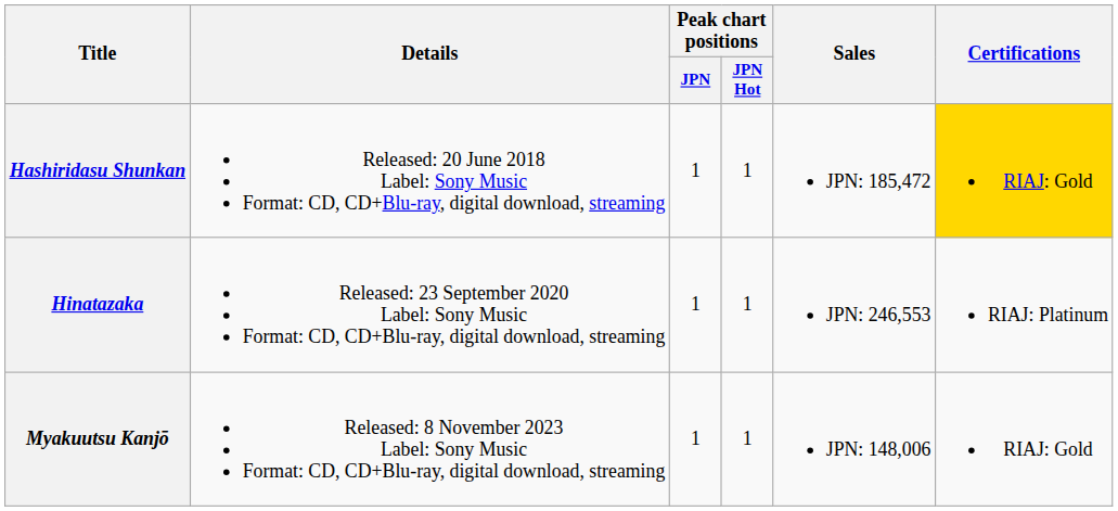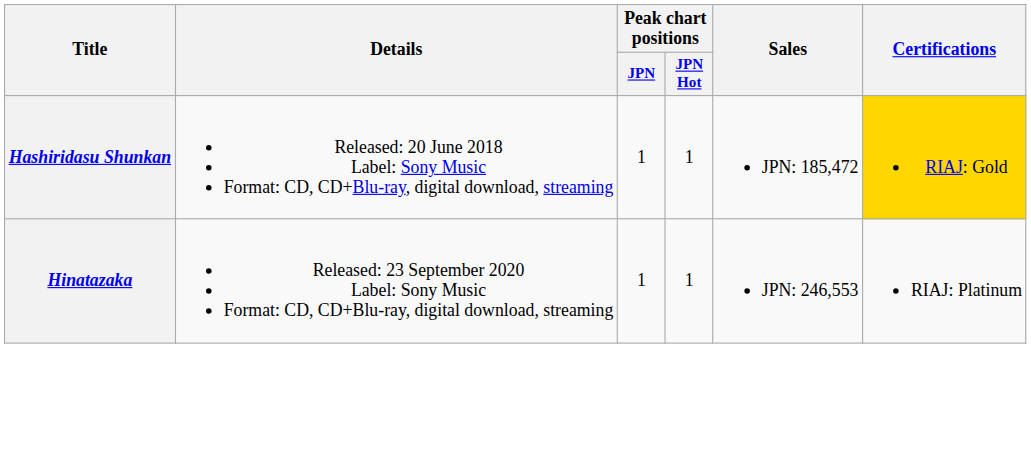- row: Myakuutsu Kanjō | Released: 8 November 2023 Label: Sony Music Format: CD, CD+Blu-ray, digital download, streaming | 1 | 1 | JPN: 148,006 | RIAJ: Gold
